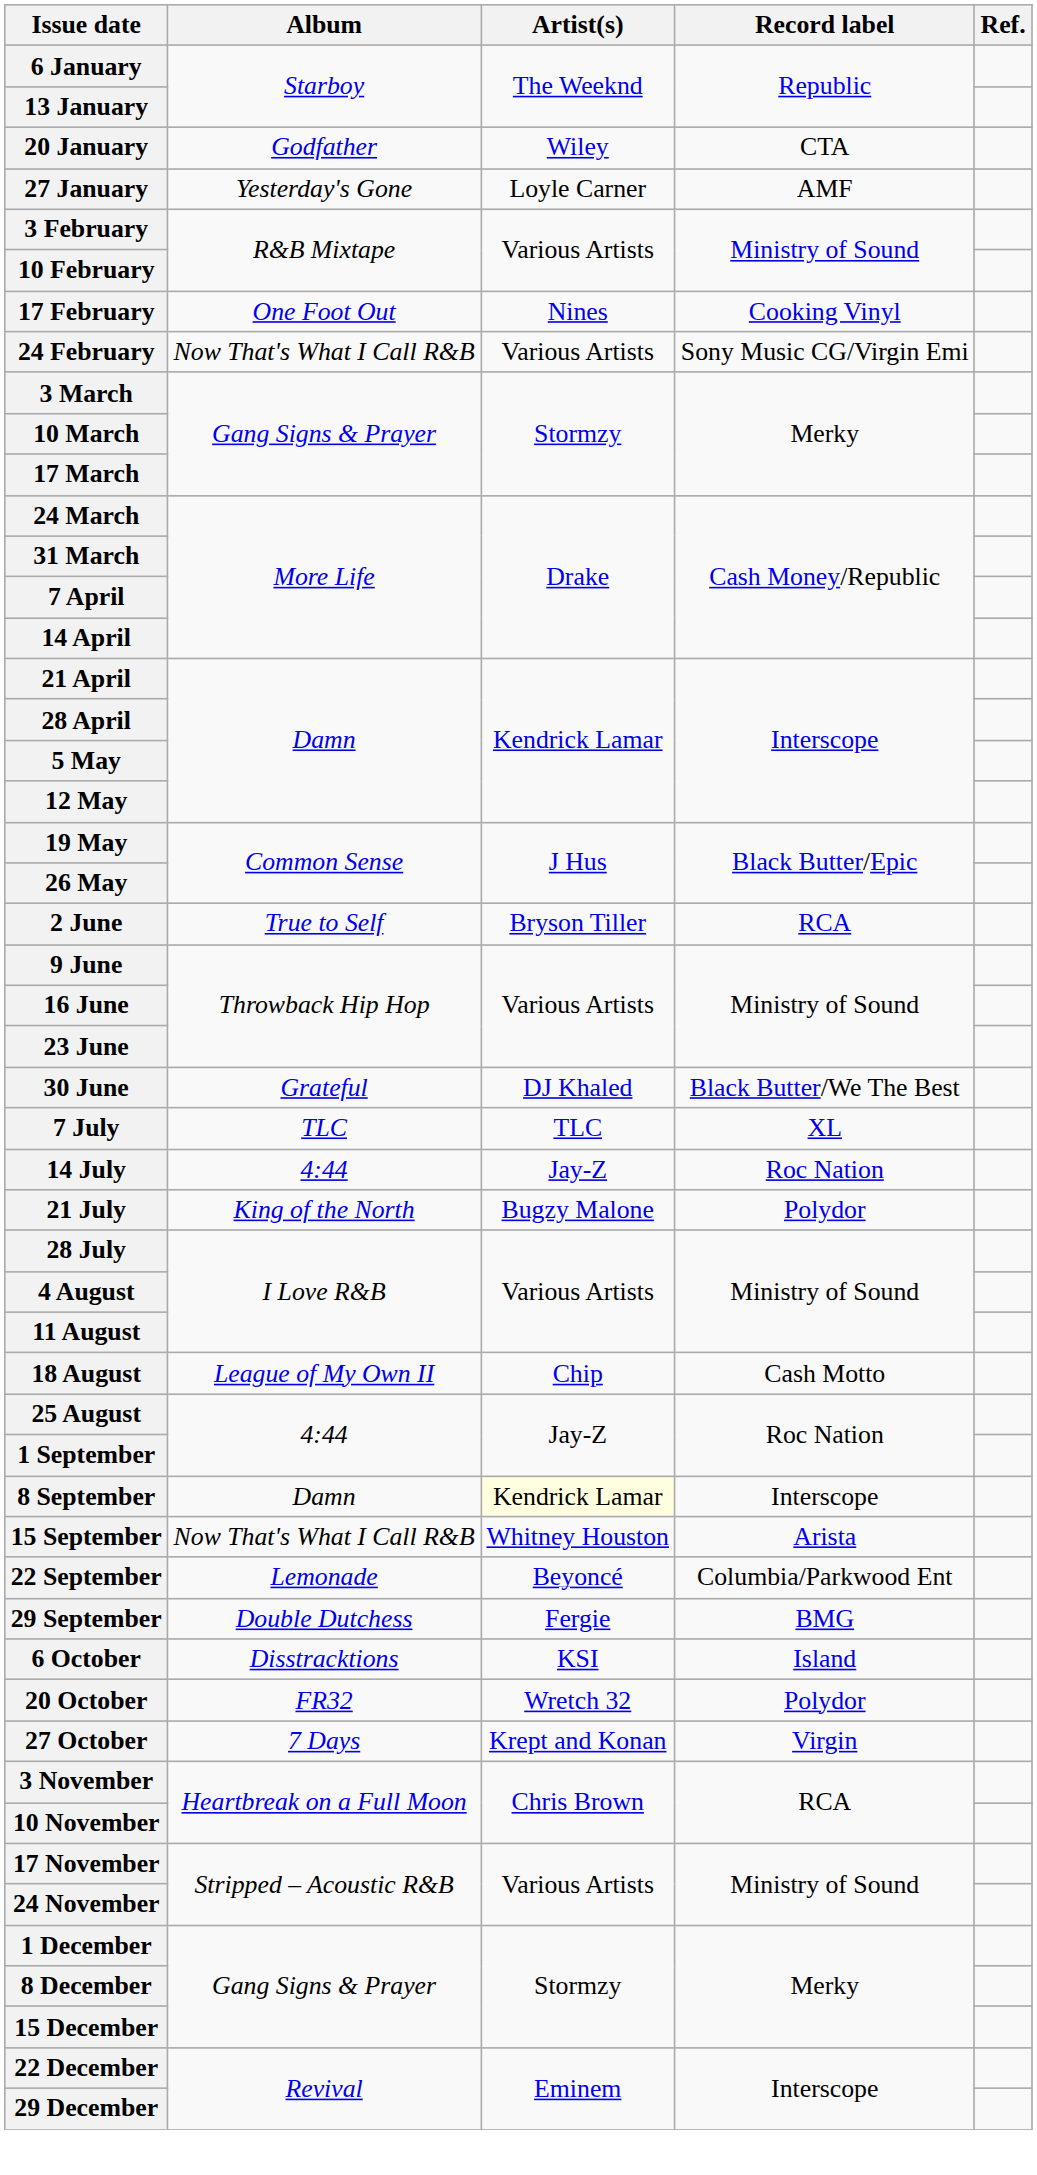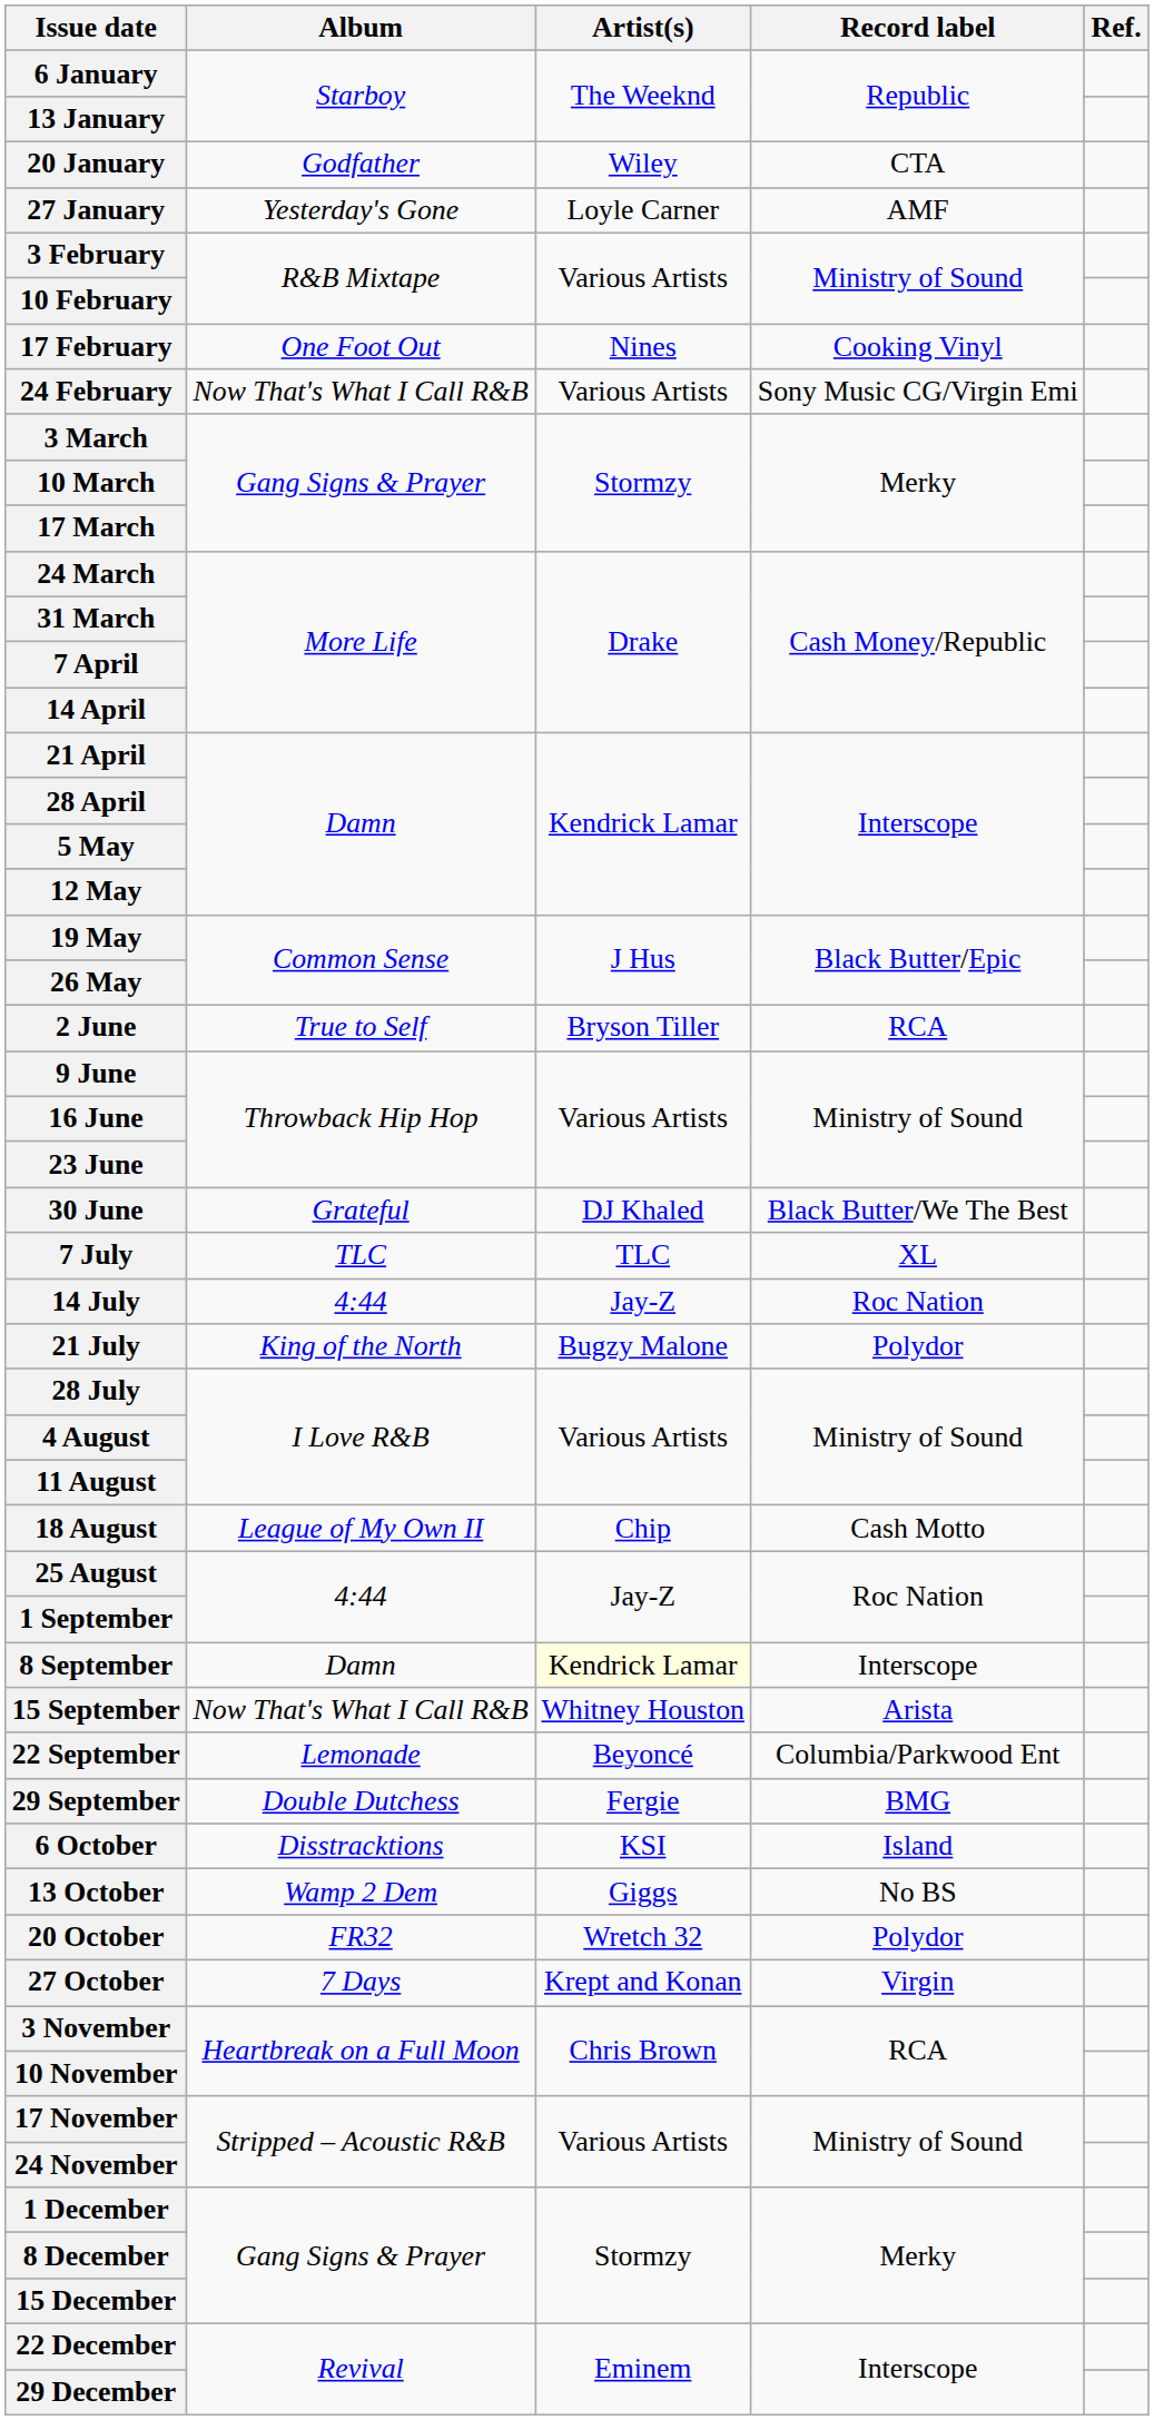+ row: 13 October | Wamp 2 Dem | Giggs | No BS
